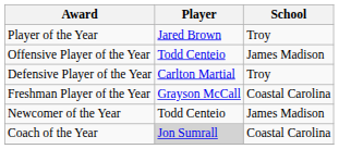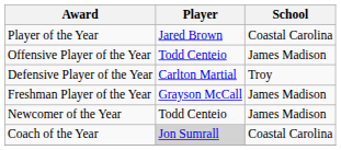Player of the Year | School: Troy -> Coastal Carolina
Freshman Player of the Year | School: Coastal Carolina -> James Madison
